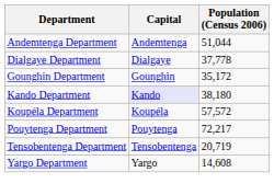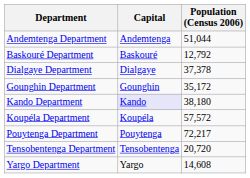+ row: Baskouré Department | Baskouré | 12,792
Dialgaye Department | Population (Census 2006): 37,778 -> 37,378
Tensobentenga Department | Population (Census 2006): 20,719 -> 20,720
